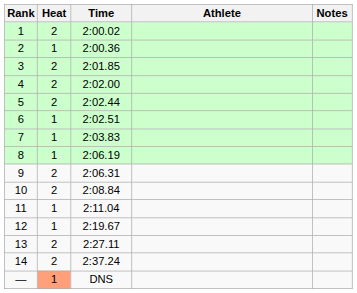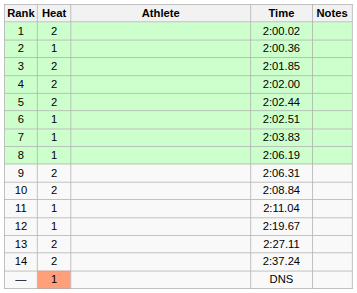columns swapped: Athlete <-> Time
